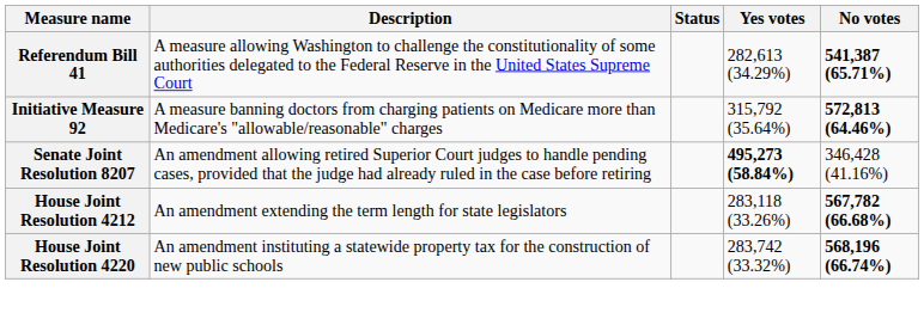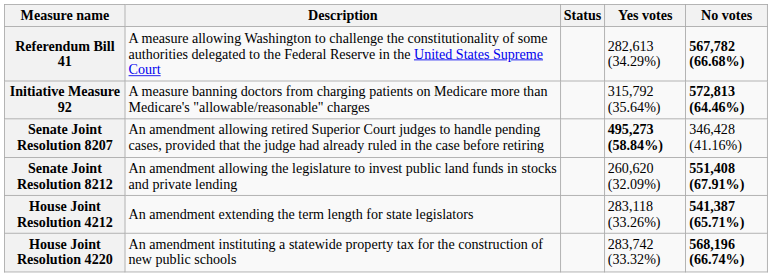Referendum Bill 41 | No votes: 541,387 (65.71%) -> 567,782 (66.68%)
+ row: Senate Joint Resolution 8212 | An amendment allowing the legislature to invest public land funds in stocks and private lending | 260,620 (32.09%) | 551,408 (67.91%)
House Joint Resolution 4212 | No votes: 567,782 (66.68%) -> 541,387 (65.71%)
